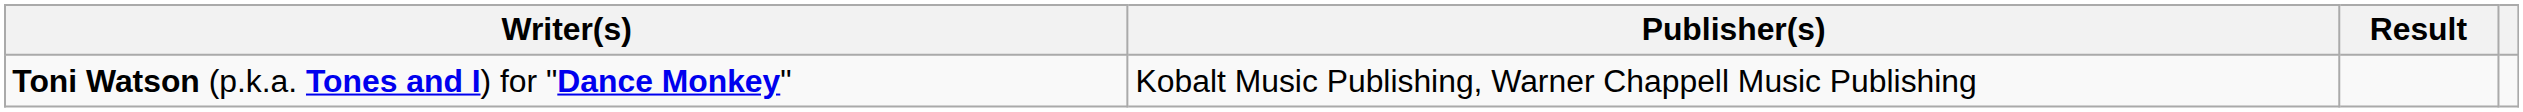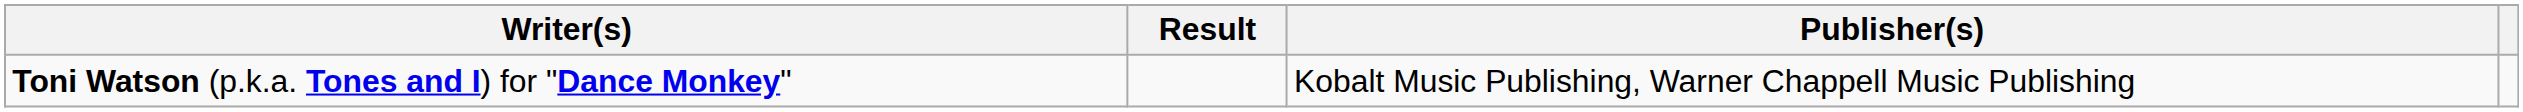columns swapped: Publisher(s) <-> Result
